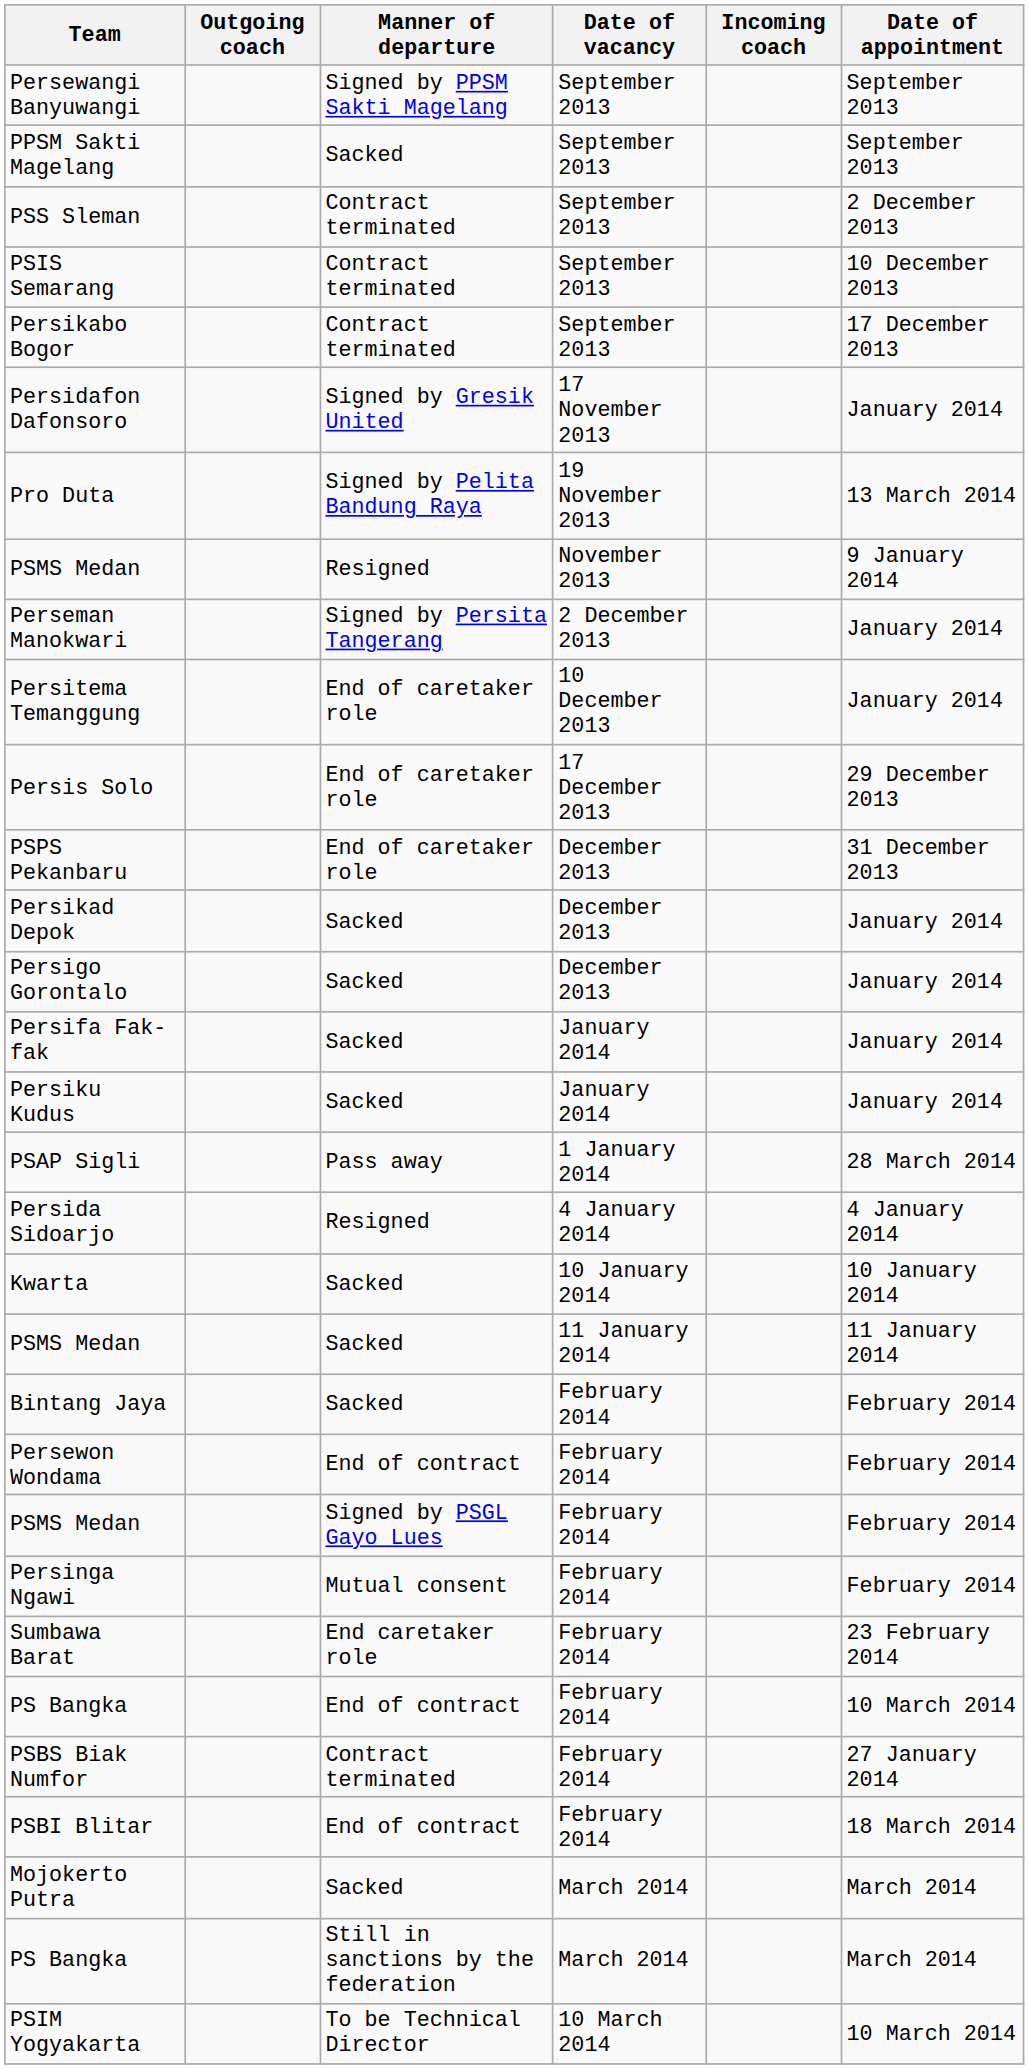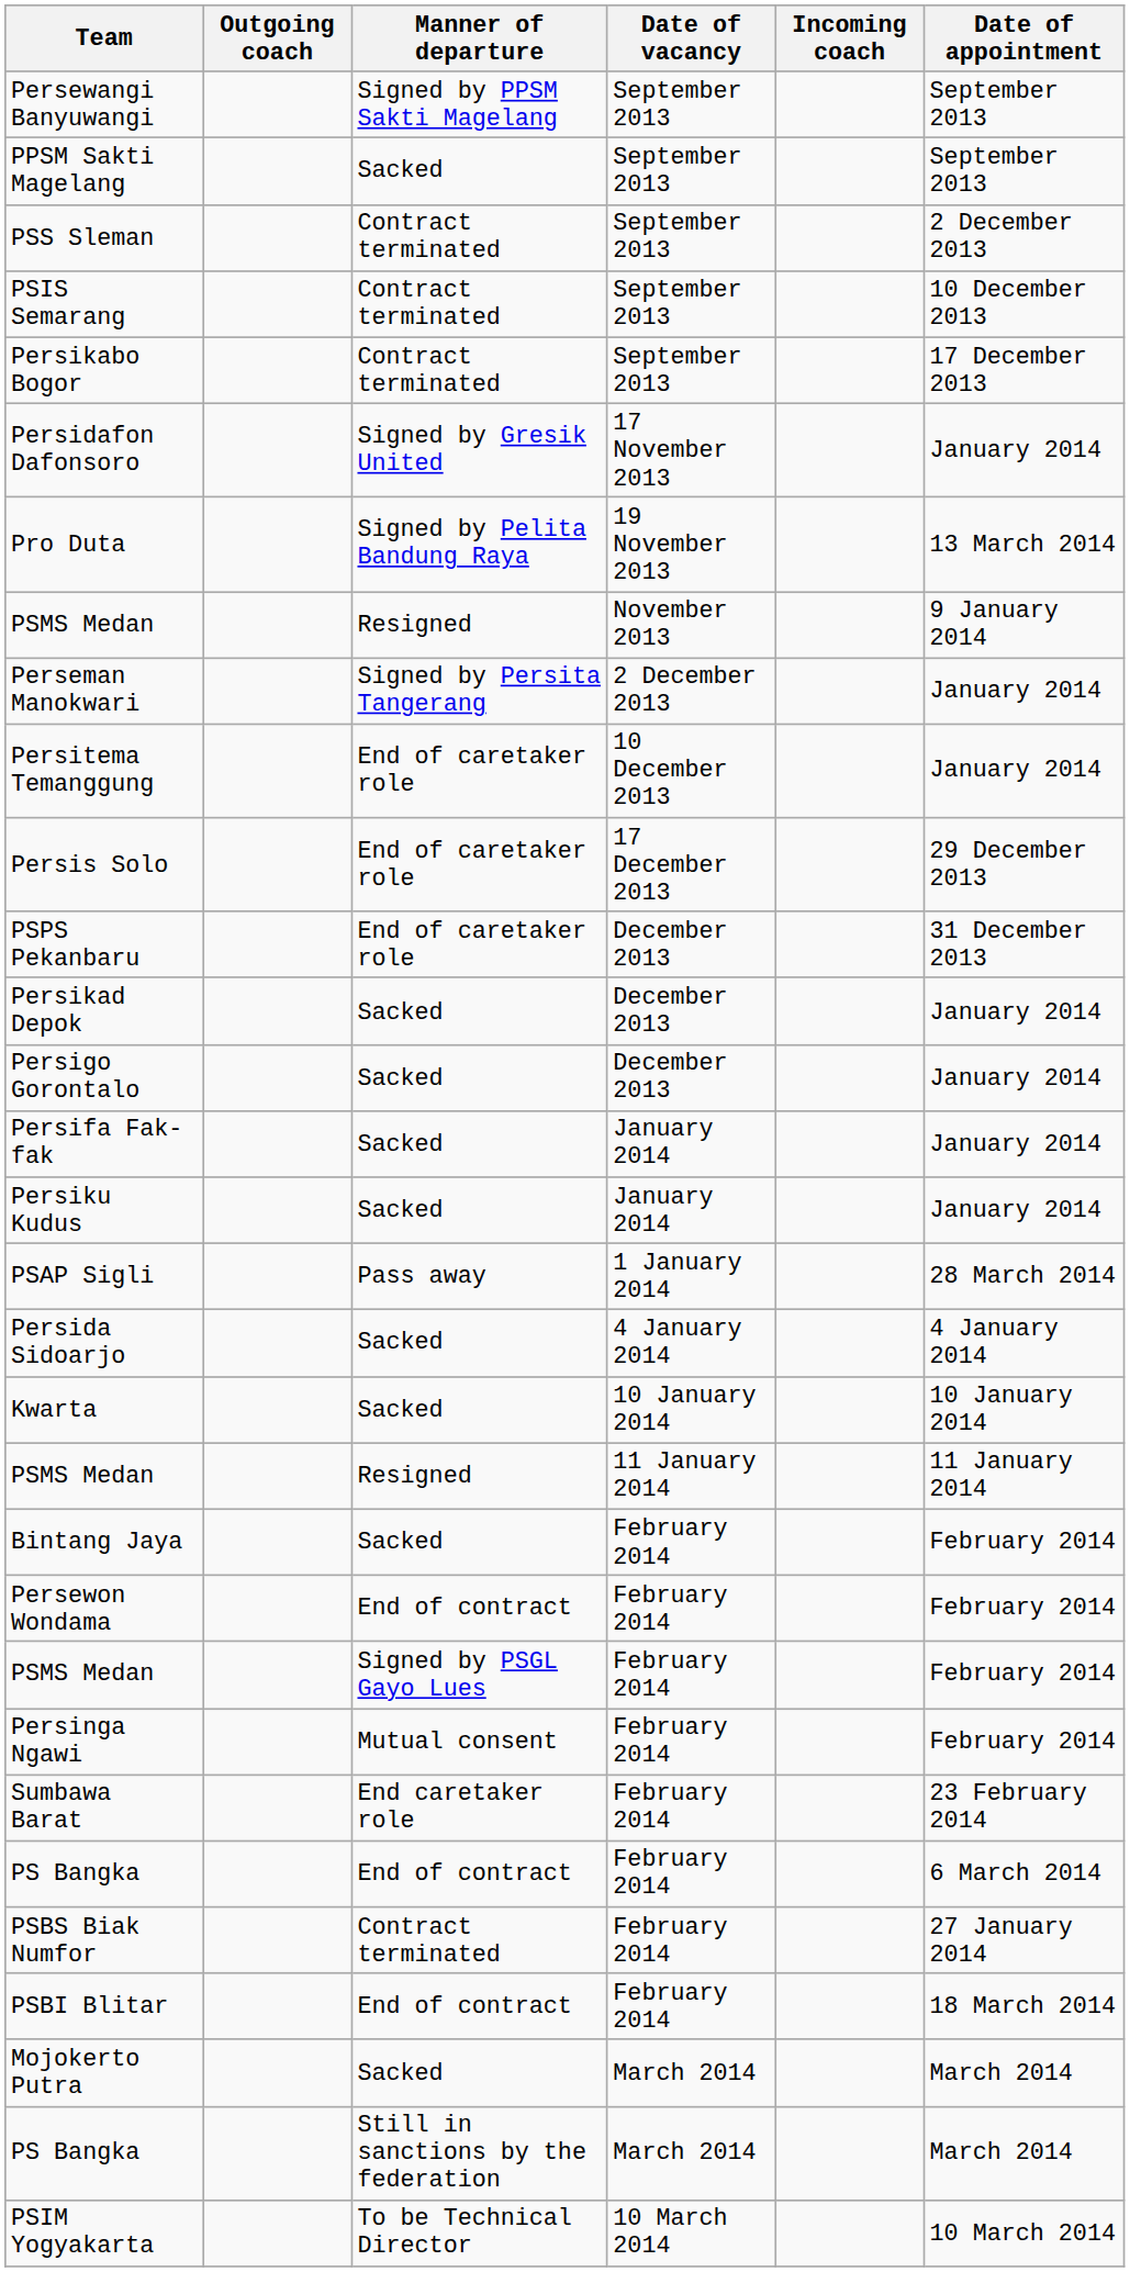Persida Sidoarjo | Manner of departure: Resigned -> Sacked
PSMS Medan / 11 January 2014 | Manner of departure: Sacked -> Resigned
PS Bangka / February 2014 | Date of appointment: 10 March 2014 -> 6 March 2014
